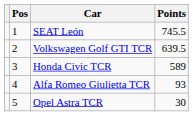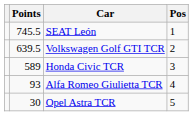columns swapped: Pos <-> Points
